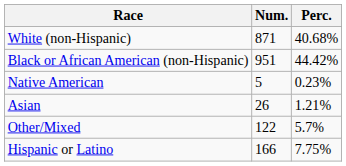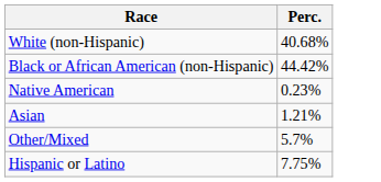- column: Num. | 871 | 951 | 5 | 26 | 122 | 166
